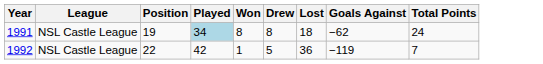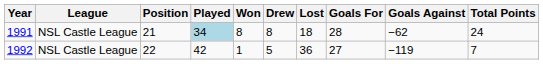+ column: Goals For | 28 | 27
1991 | Position: 19 -> 21
